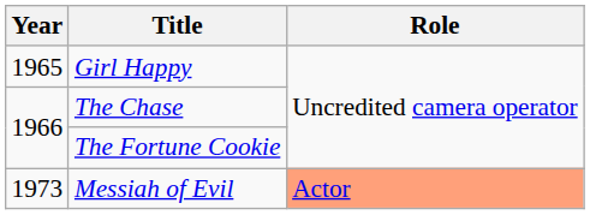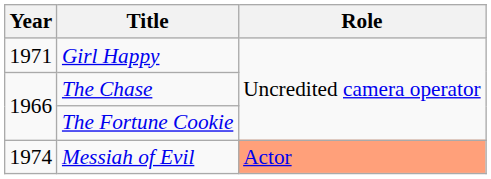Girl Happy | Year: 1965 -> 1971
Messiah of Evil | Year: 1973 -> 1974
